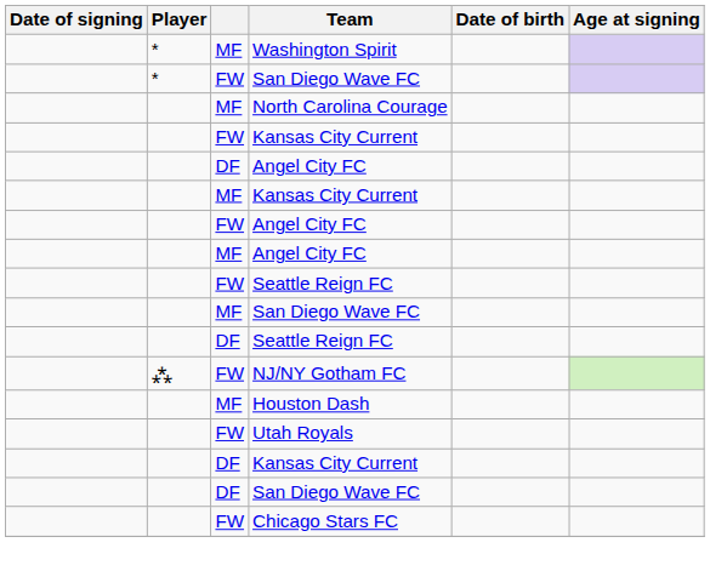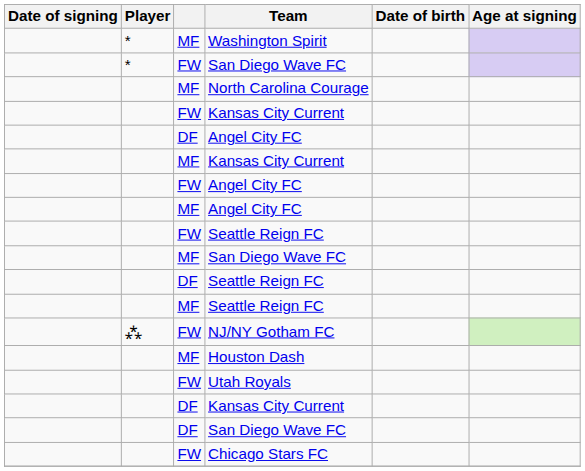+ row: MF | Seattle Reign FC
